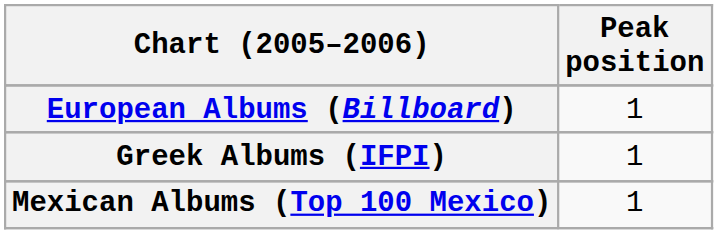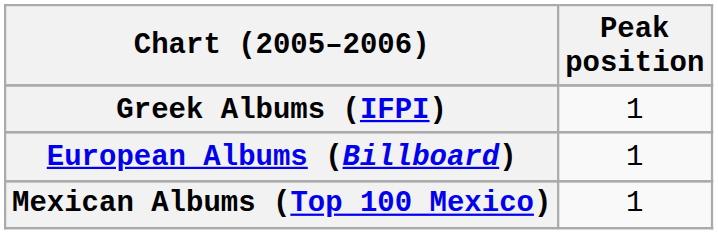rows swapped: European Albums (Billboard) <-> Greek Albums (IFPI)
